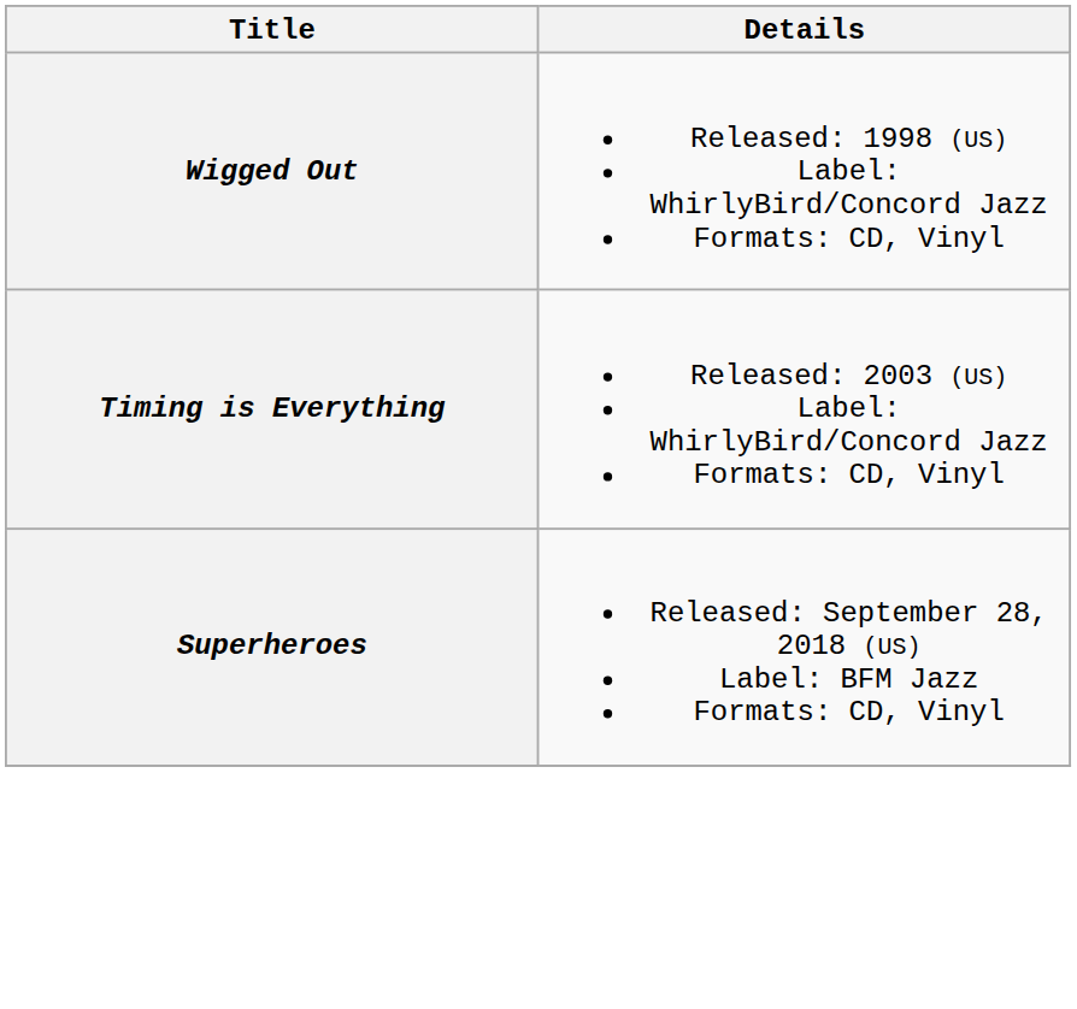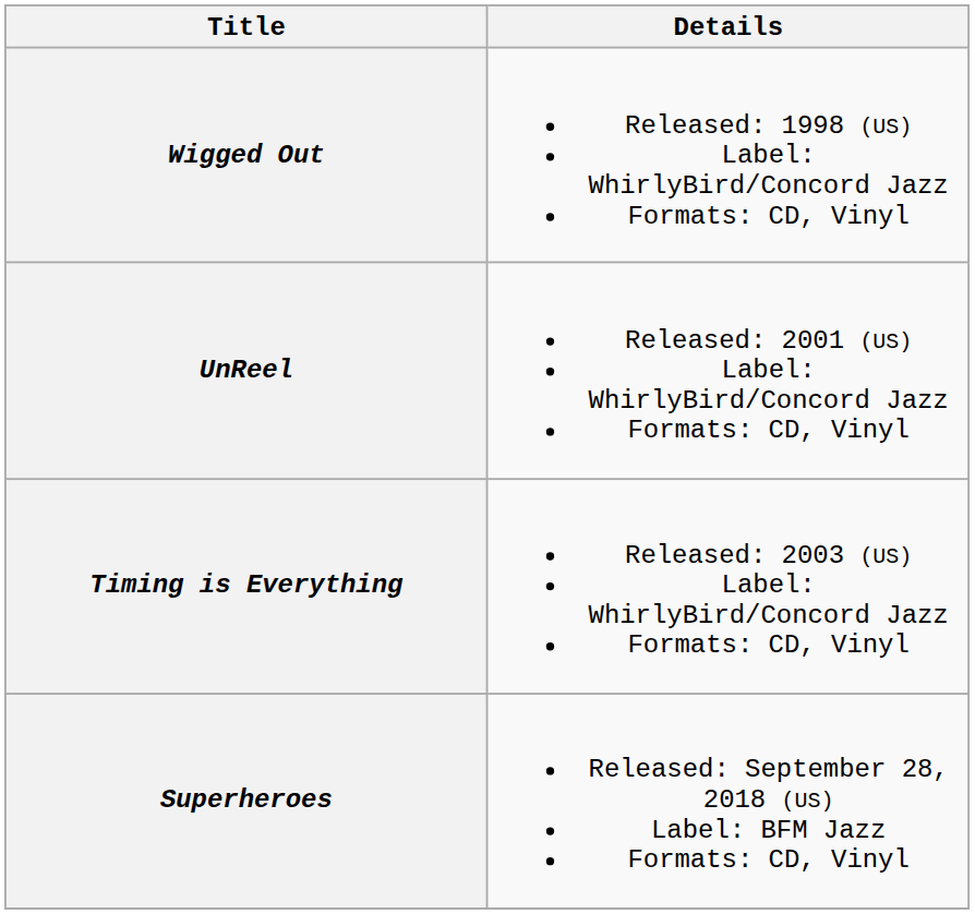+ row: UnReel | Released: 2001 (US) Label: WhirlyBird/Concord Jazz Formats: CD, Vinyl
